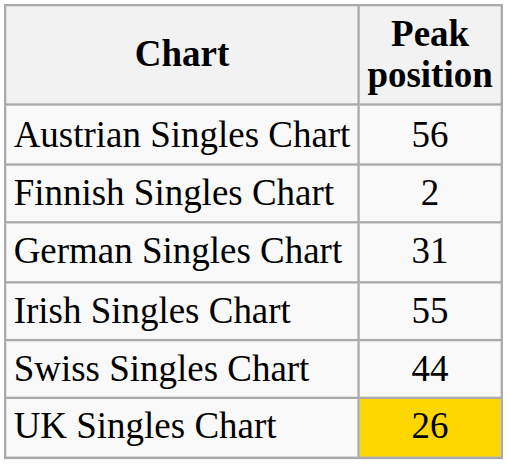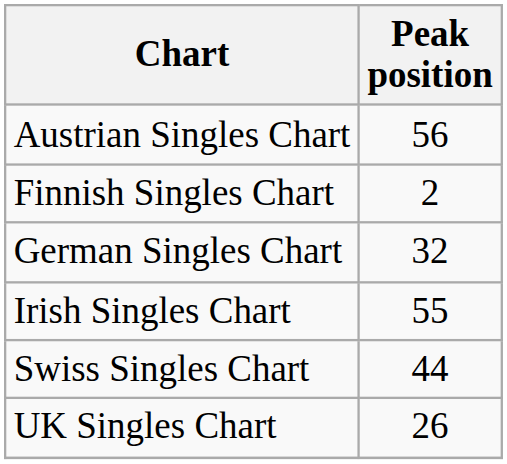German Singles Chart | Peak position: 31 -> 32
UK Singles Chart | Peak position: gold background -> no background
